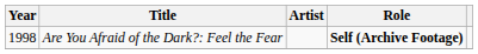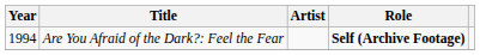Are You Afraid of the Dark?: Feel the Fear | Year: 1998 -> 1994
